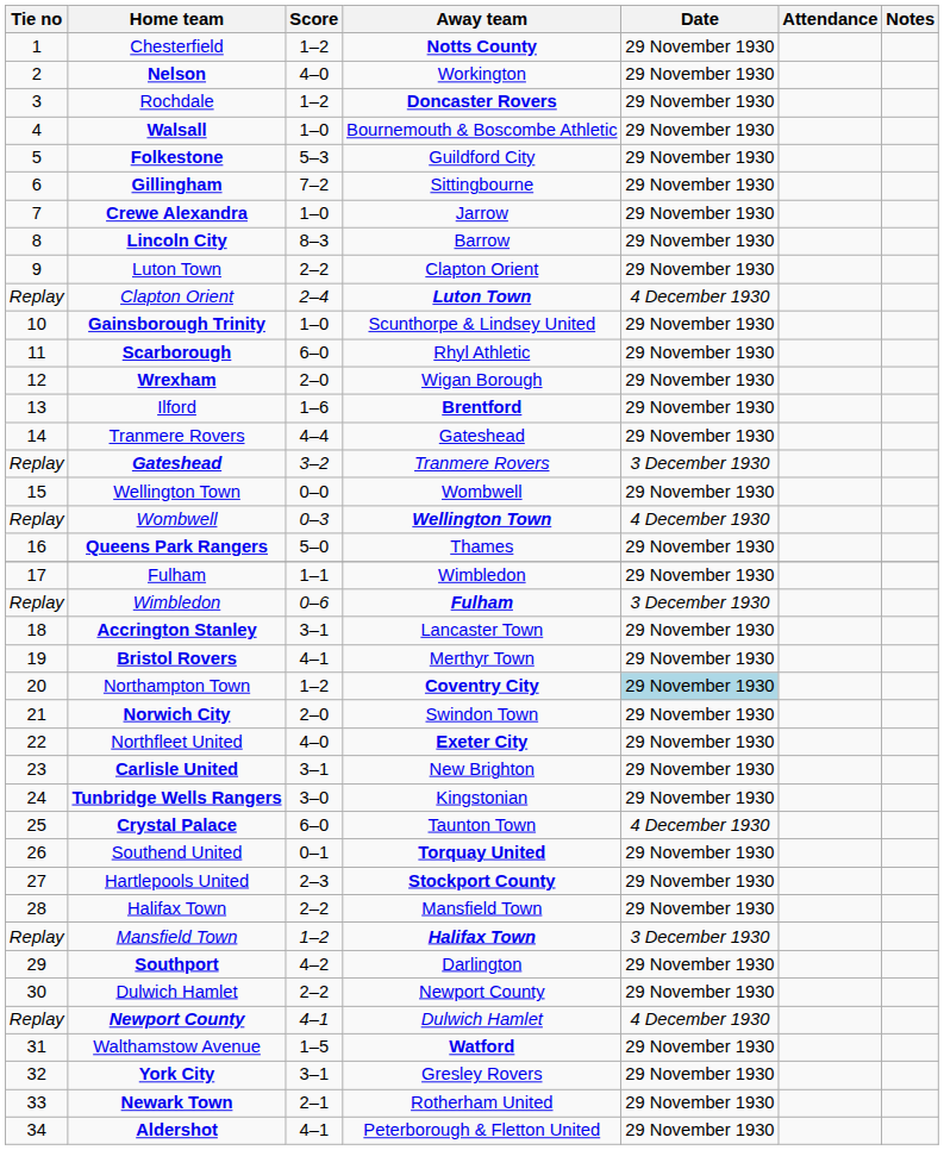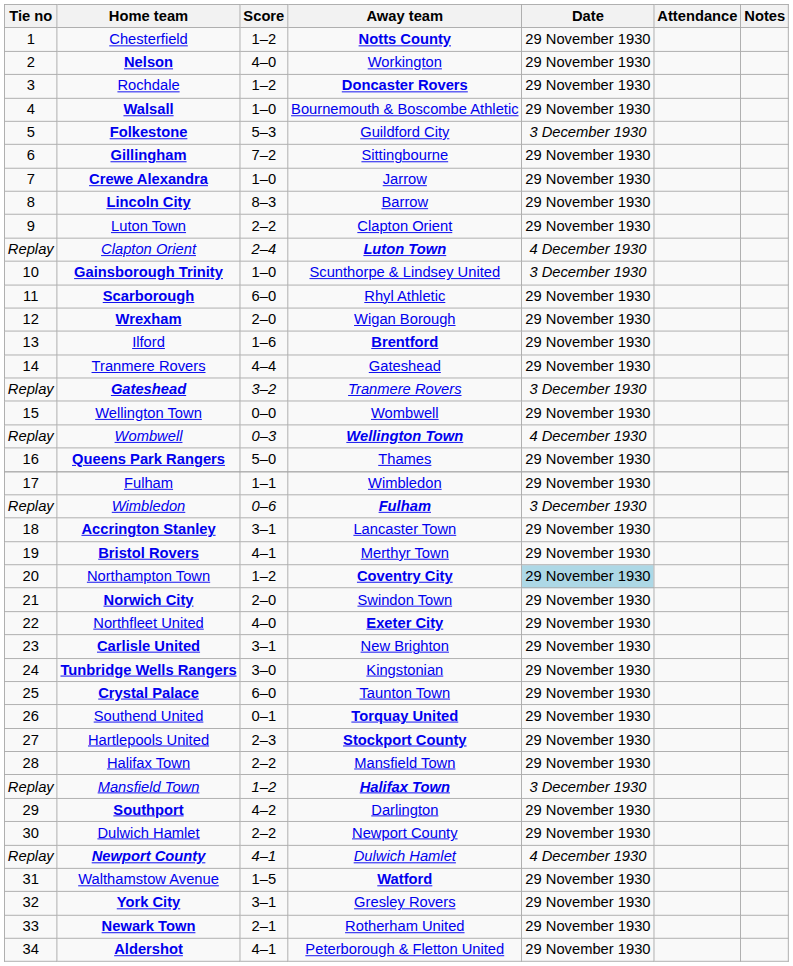Folkestone | Date: 29 November 1930 -> 3 December 1930
Gainsborough Trinity | Date: 29 November 1930 -> 3 December 1930
Crystal Palace | Date: 4 December 1930 -> 29 November 1930
